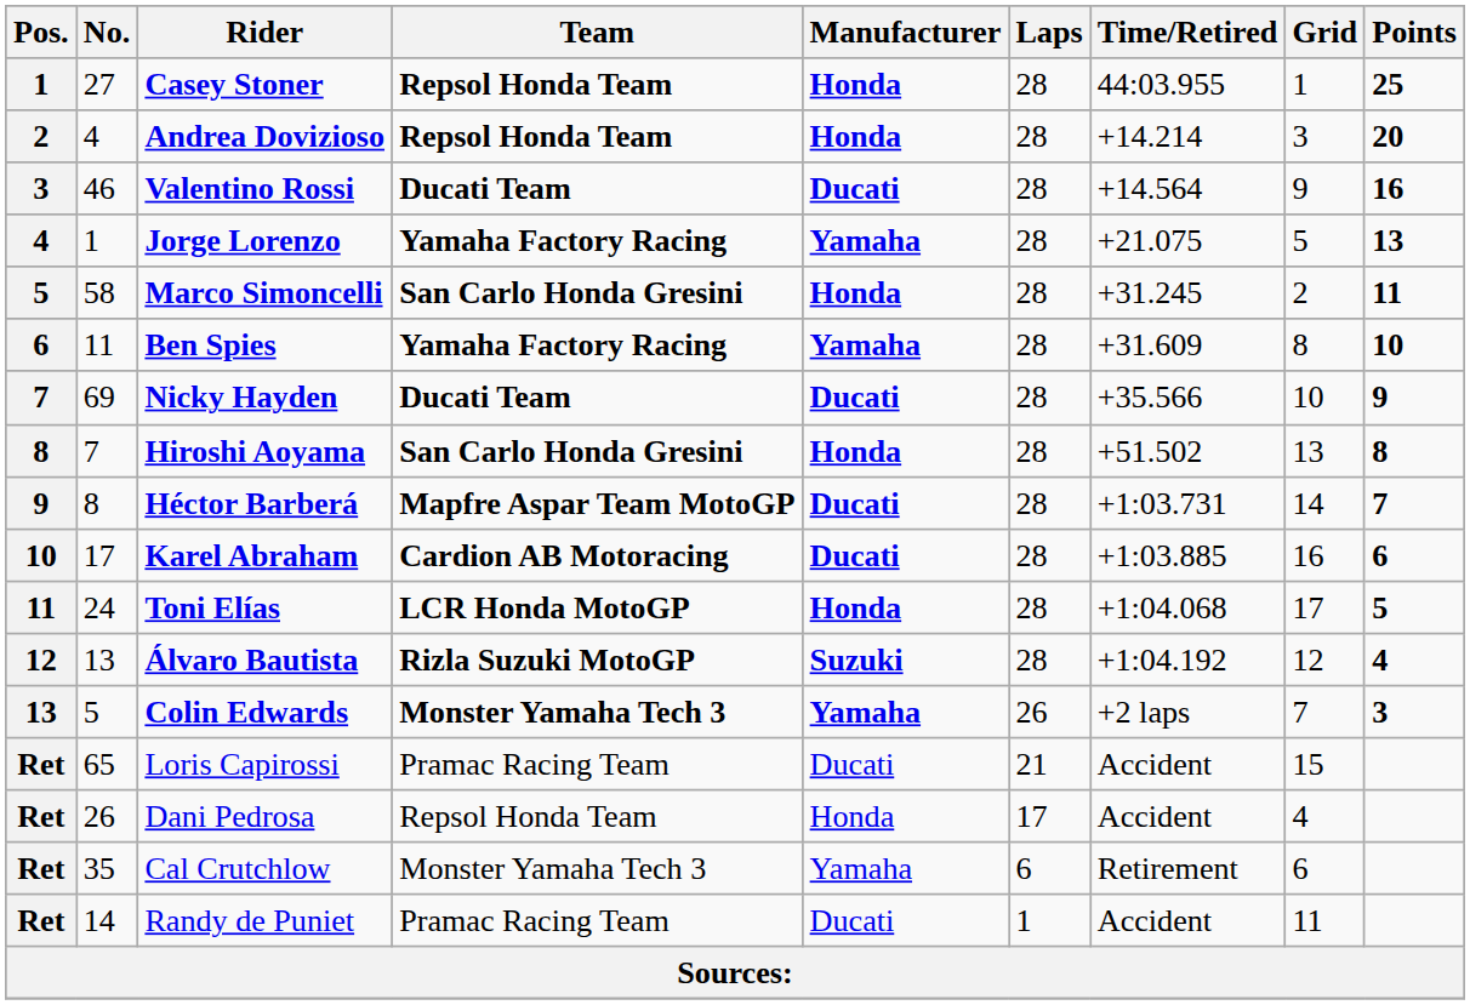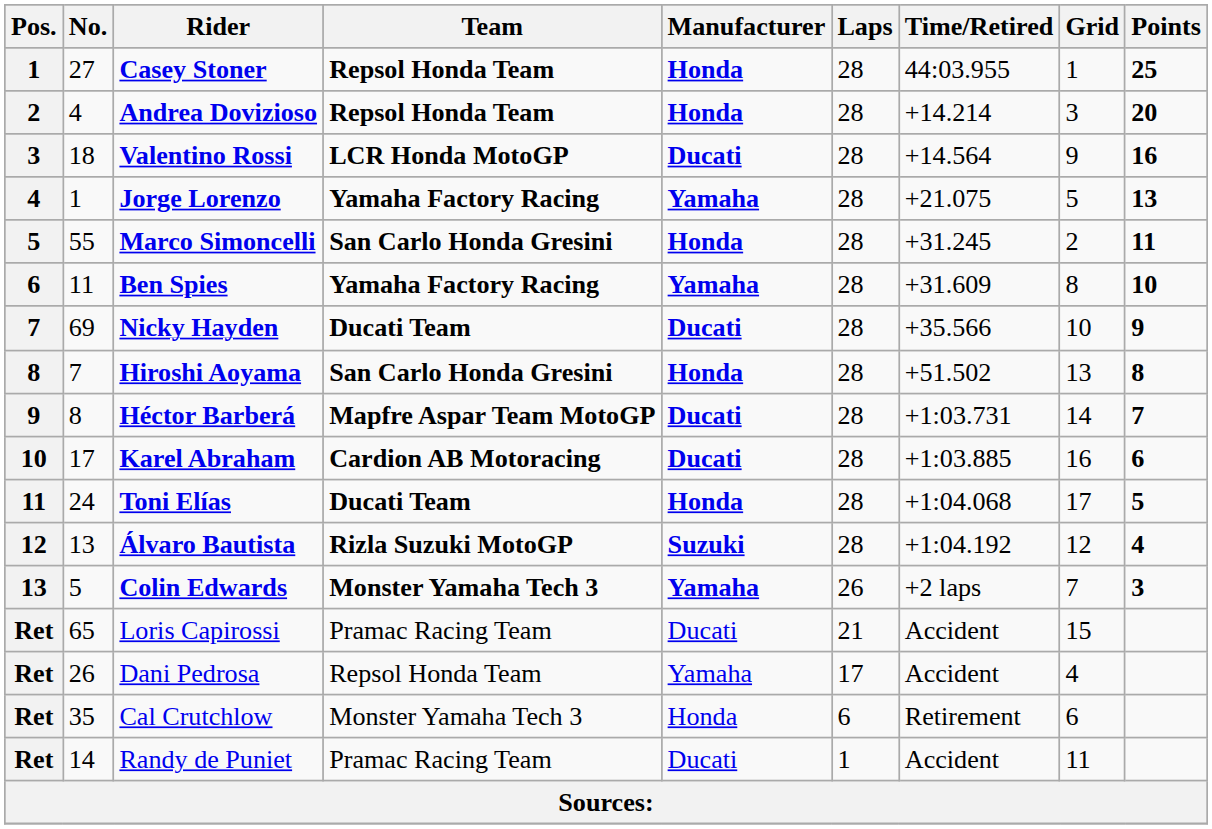Valentino Rossi | No.: 46 -> 18
Valentino Rossi | Team: Ducati Team -> LCR Honda MotoGP
Marco Simoncelli | No.: 58 -> 55
Toni Elías | Team: LCR Honda MotoGP -> Ducati Team
Dani Pedrosa | Manufacturer: Honda -> Yamaha
Cal Crutchlow | Manufacturer: Yamaha -> Honda
